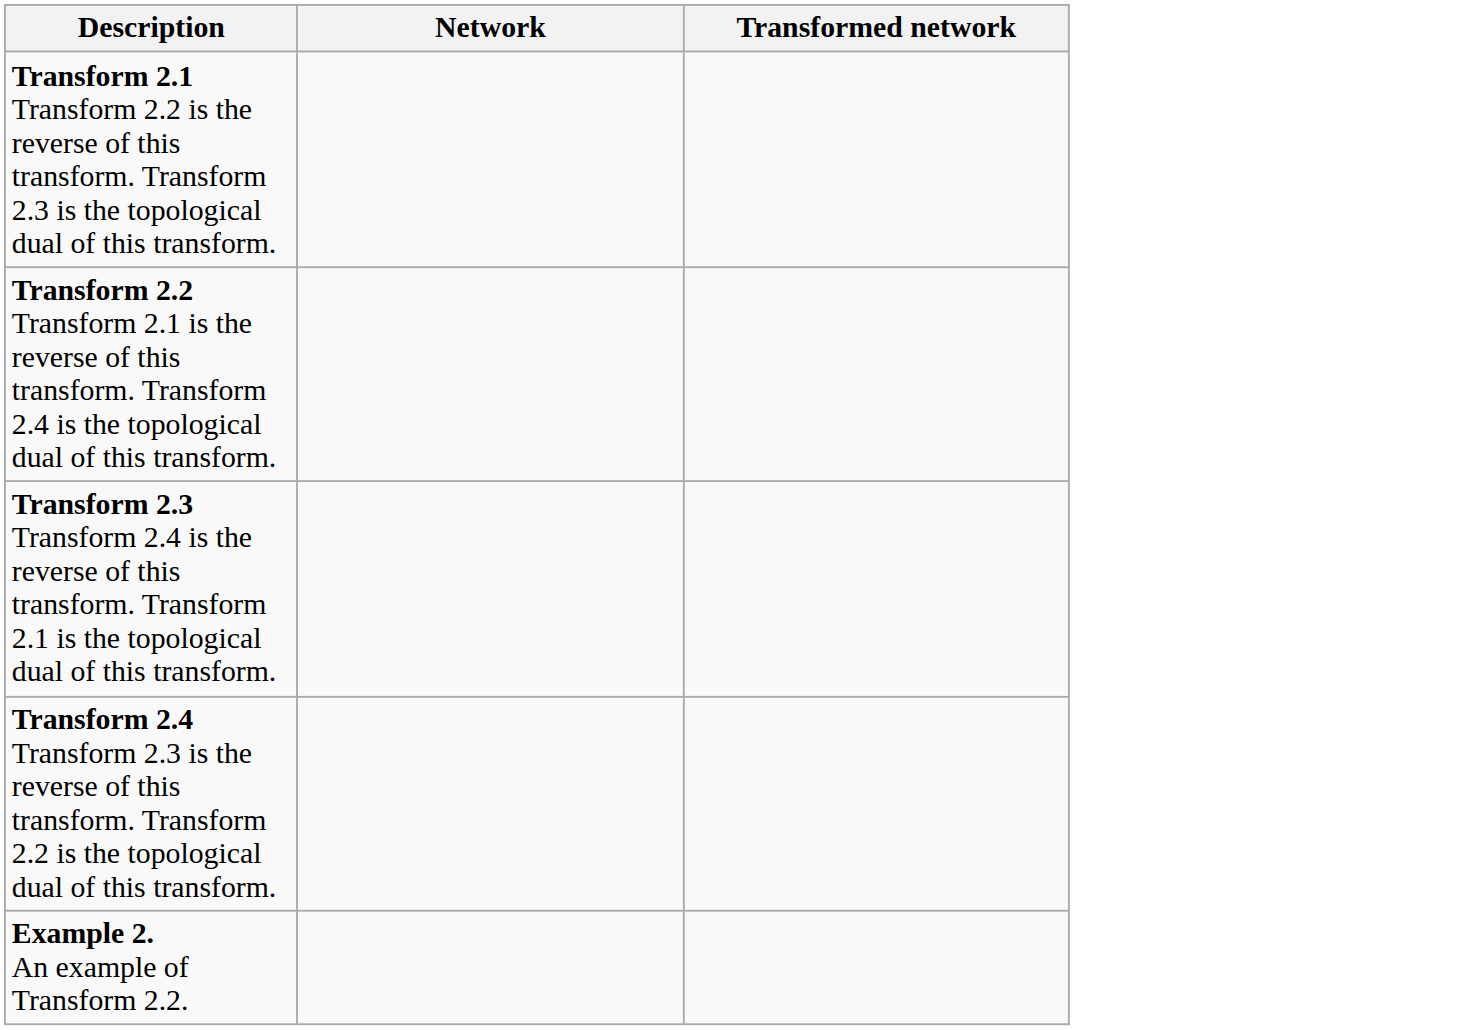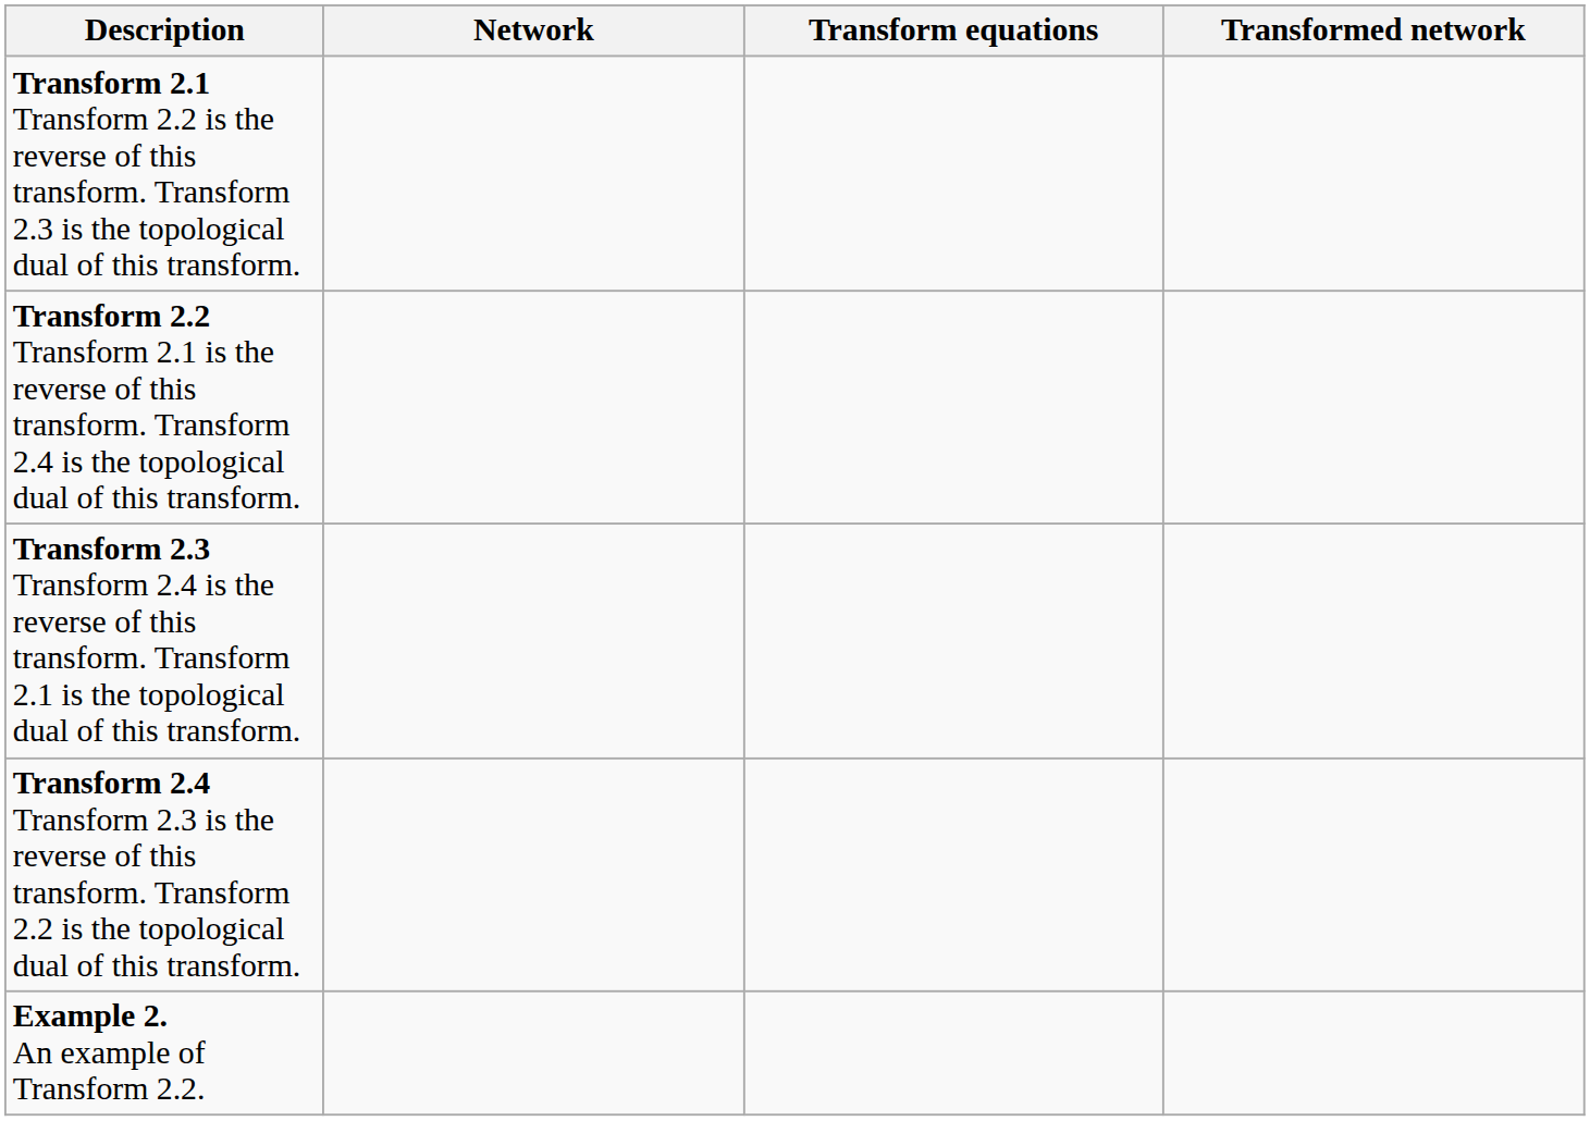+ column: Transform equations
